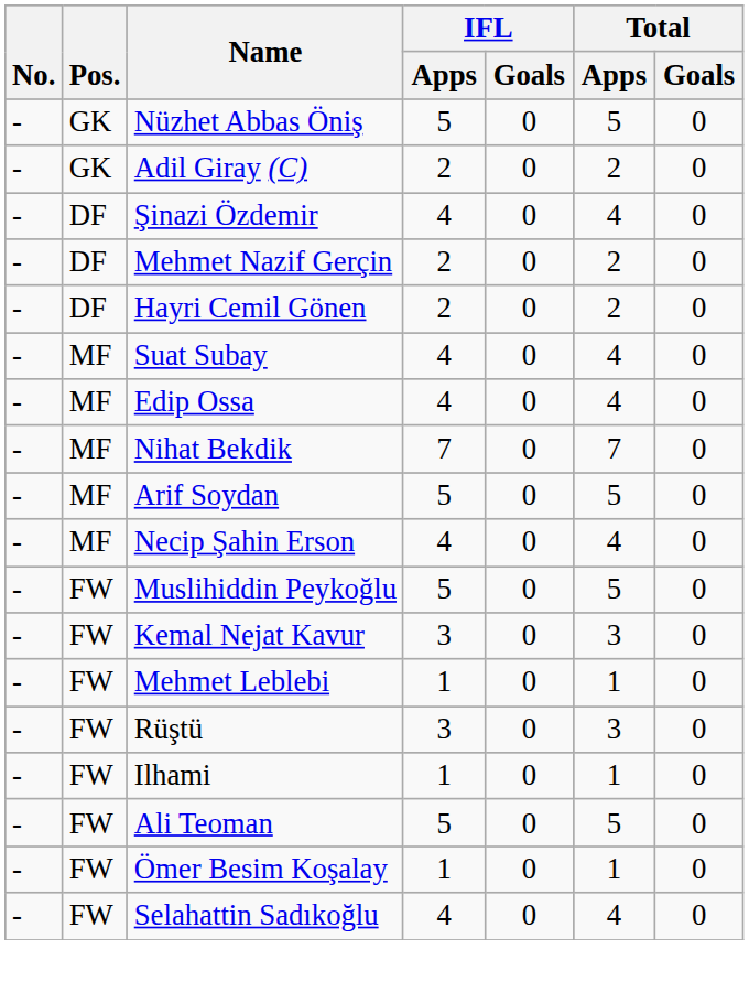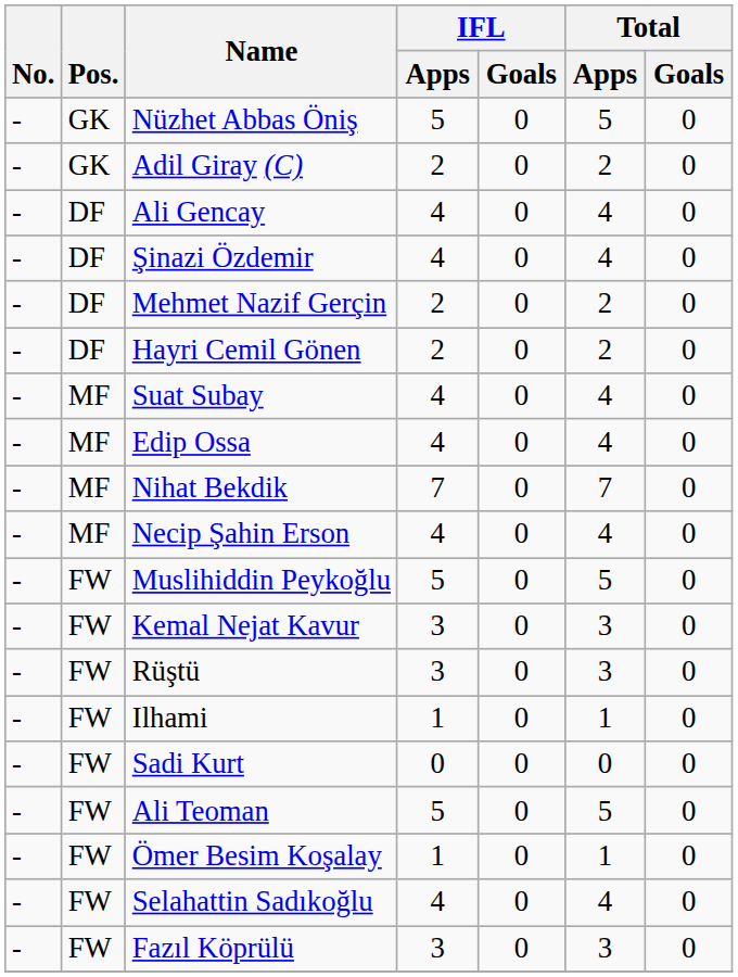+ row: - | DF | Ali Gencay | 4 | 0 | 4 | 0
- row: - | MF | Arif Soydan | 5 | 0 | 5 | 0
- row: - | FW | Mehmet Leblebi | 1 | 0 | 1 | 0
+ row: - | FW | Sadi Kurt | 0 | 0 | 0 | 0
+ row: - | FW | Fazıl Köprülü | 3 | 0 | 3 | 0
